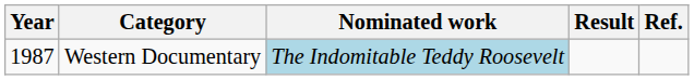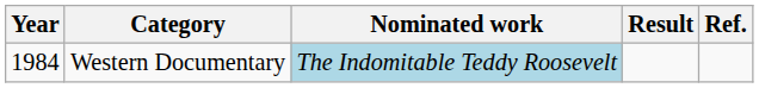Western Documentary | Year: 1987 -> 1984
